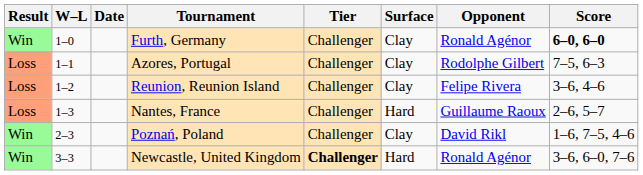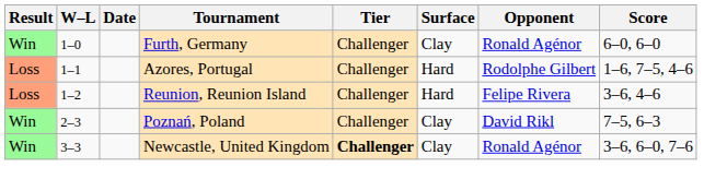Furth, Germany | Score: bold -> normal
Azores, Portugal | Surface: Clay -> Hard
Azores, Portugal | Score: 7–5, 6–3 -> 1–6, 7–5, 4–6
Reunion, Reunion Island | Surface: Clay -> Hard
- row: Loss | 1–3 | Nantes, France | Challenger | Hard | Guillaume Raoux | 2–6, 5–7
Poznań, Poland | Score: 1–6, 7–5, 4–6 -> 7–5, 6–3
Newcastle, United Kingdom | Surface: Hard -> Clay
